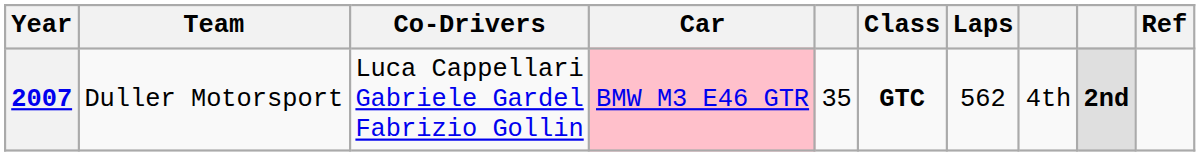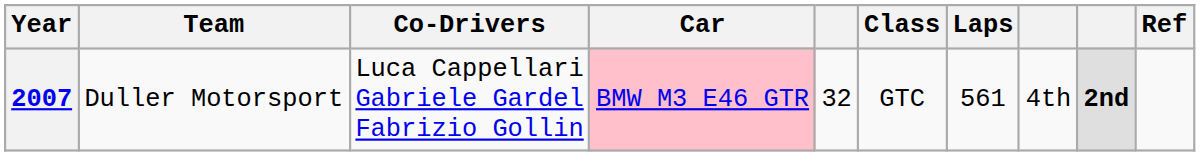2007 | column 5: 35 -> 32
2007 | Class: bold -> normal
2007 | Laps: 562 -> 561
